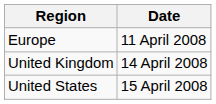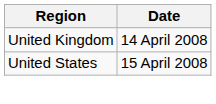- row: Europe | 11 April 2008
